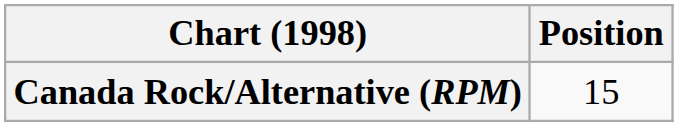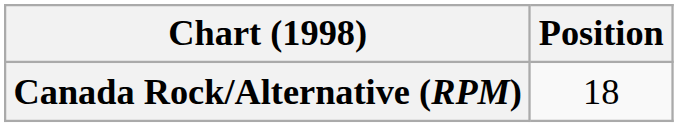Canada Rock/Alternative (RPM) | Position: 15 -> 18
